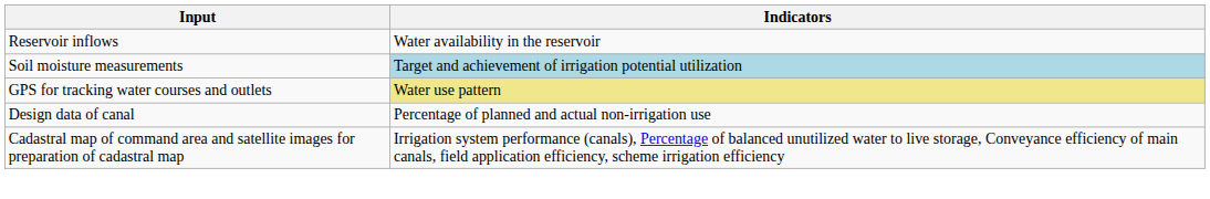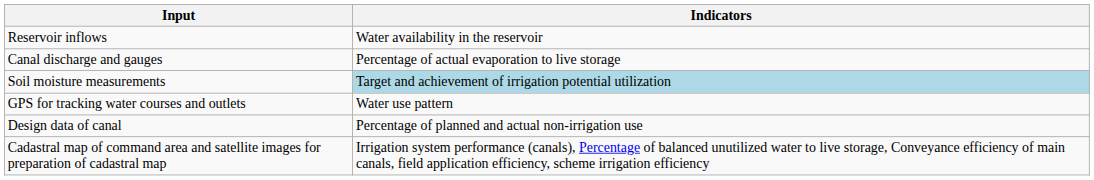+ row: Canal discharge and gauges | Percentage of actual evaporation to live storage
GPS for tracking water courses and outlets | Indicators: khaki background -> no background
